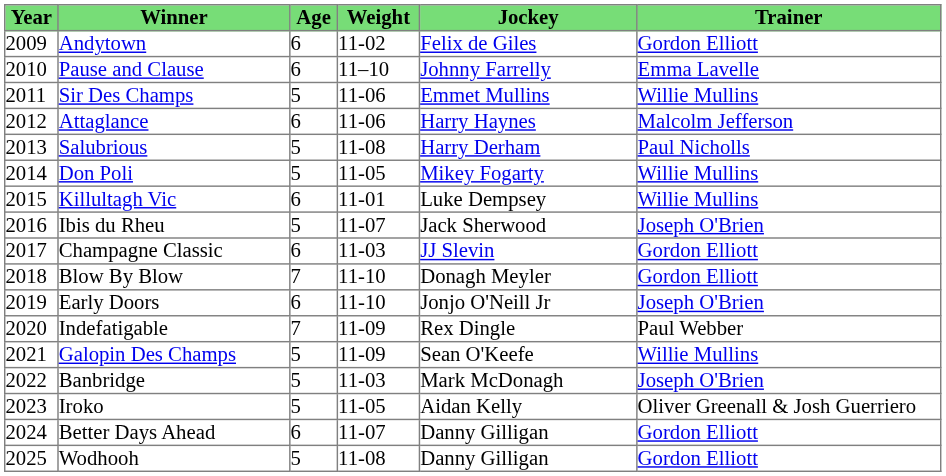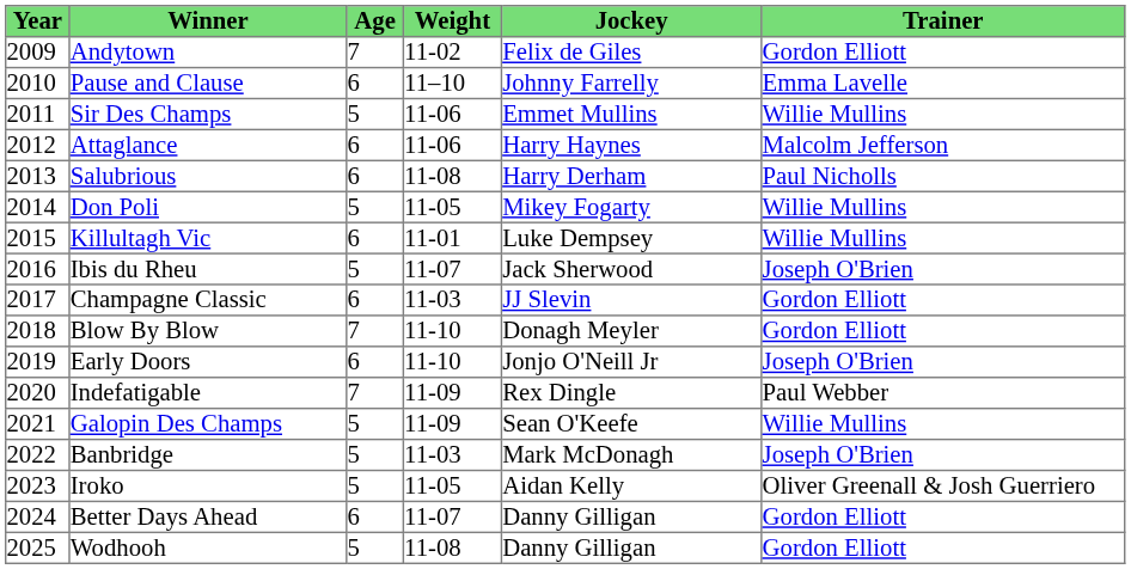Andytown | Age: 6 -> 7
Salubrious | Age: 5 -> 6
